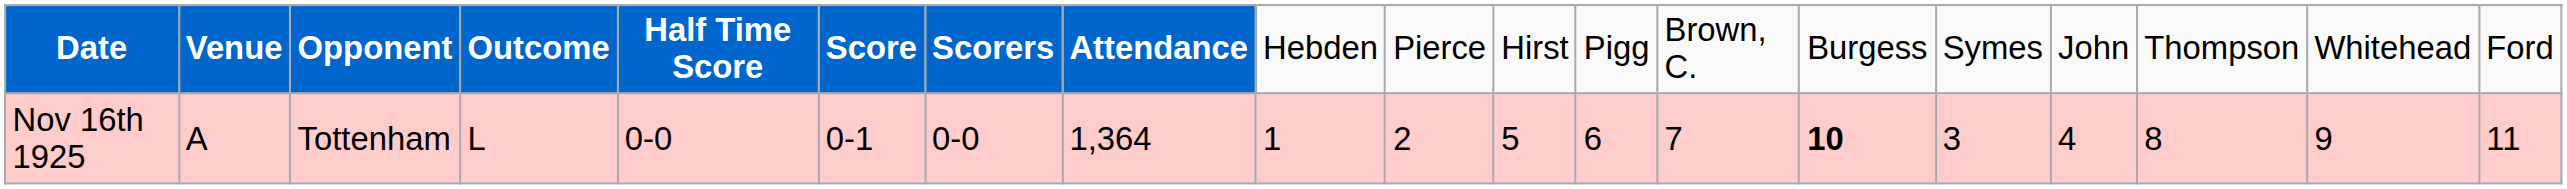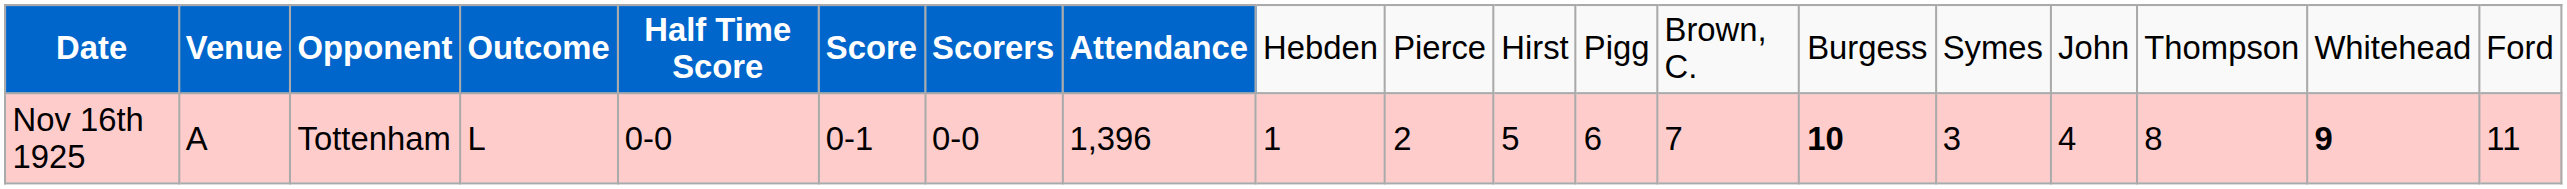Nov 16th 1925 | column 8: 1,364 -> 1,396
Nov 16th 1925 | column 18: normal -> bold
